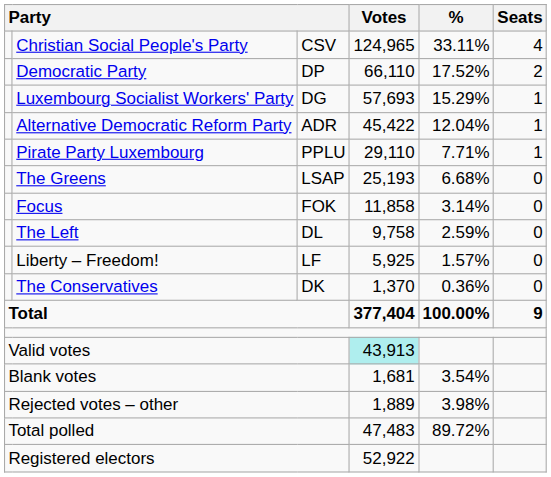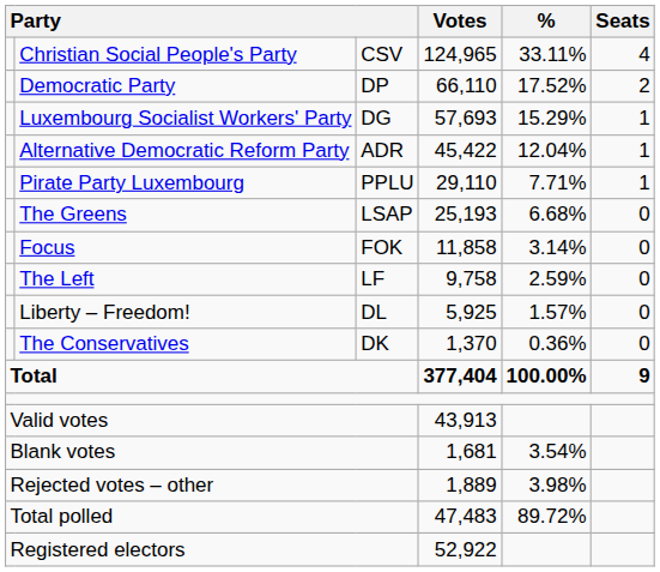The Left | column 3: DL -> LF
Liberty – Freedom! | column 3: LF -> DL
Valid votes | Votes: paleturquoise background -> no background
